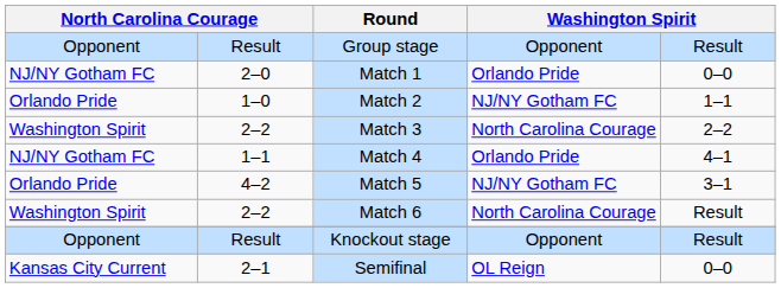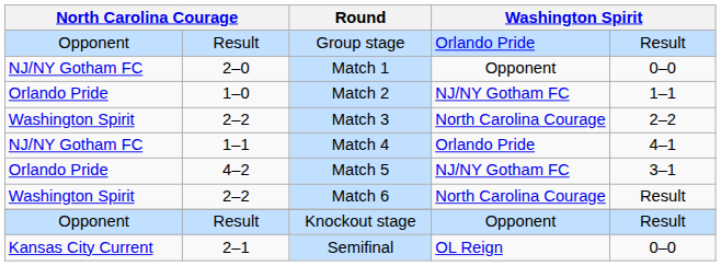Group stage | column 4: Opponent -> Orlando Pride
Match 1 | column 4: Orlando Pride -> Opponent
